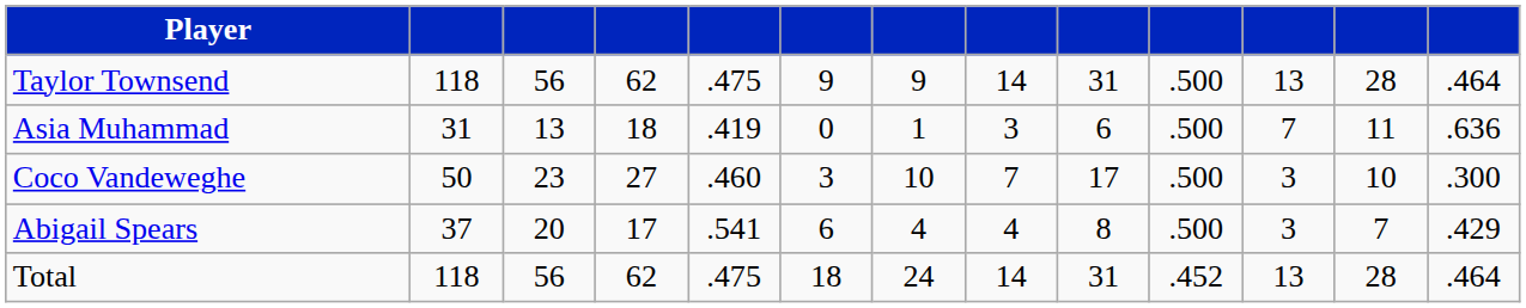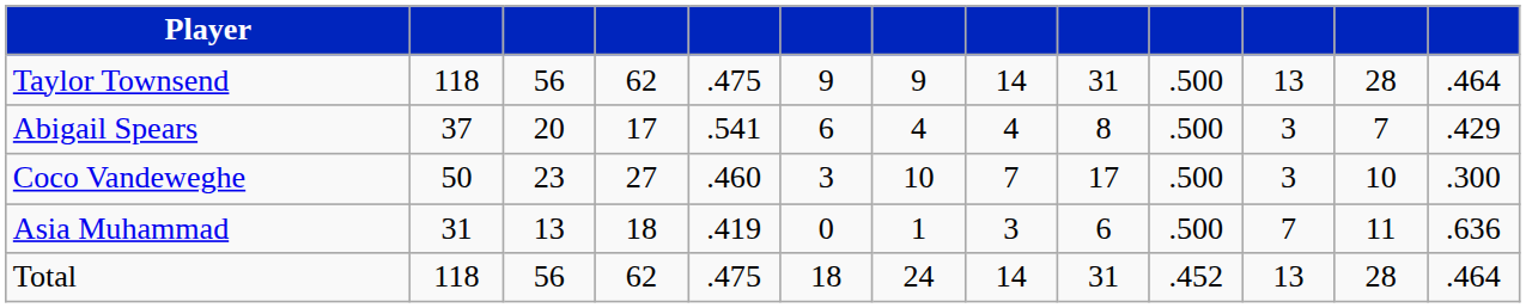rows swapped: Abigail Spears <-> Asia Muhammad
